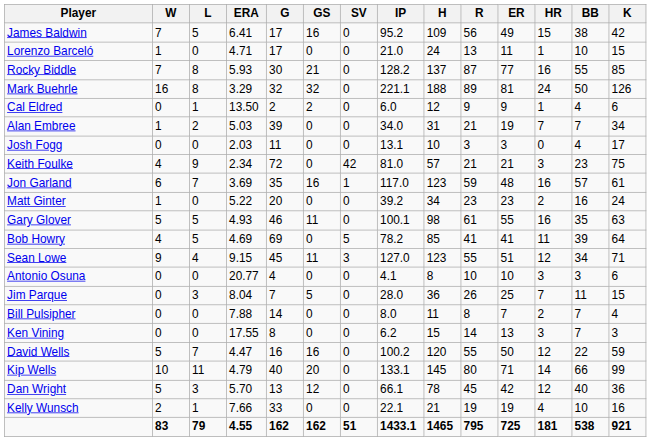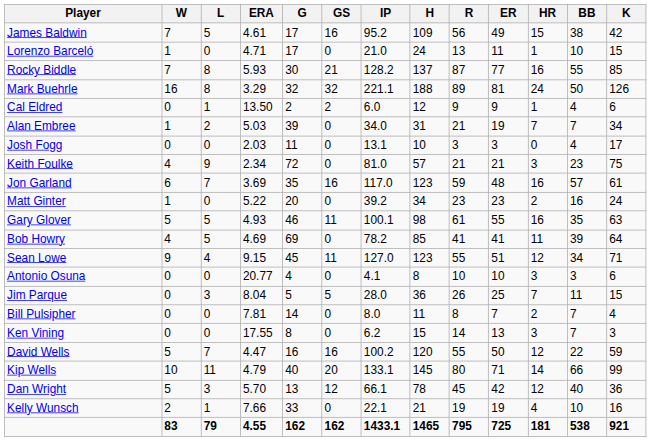- column: SV | 0 | 0 | 0 | 0 | 0 | 0 | 0 | 42 | 1 | 0 | 0 | 5 | 3 | 0 | 0 | 0 | 0 | 0 | 0 | 0 | 0 | 51
James Baldwin | ERA: 6.41 -> 4.61
Jim Parque | G: 7 -> 5
Bill Pulsipher | ERA: 7.88 -> 7.81
